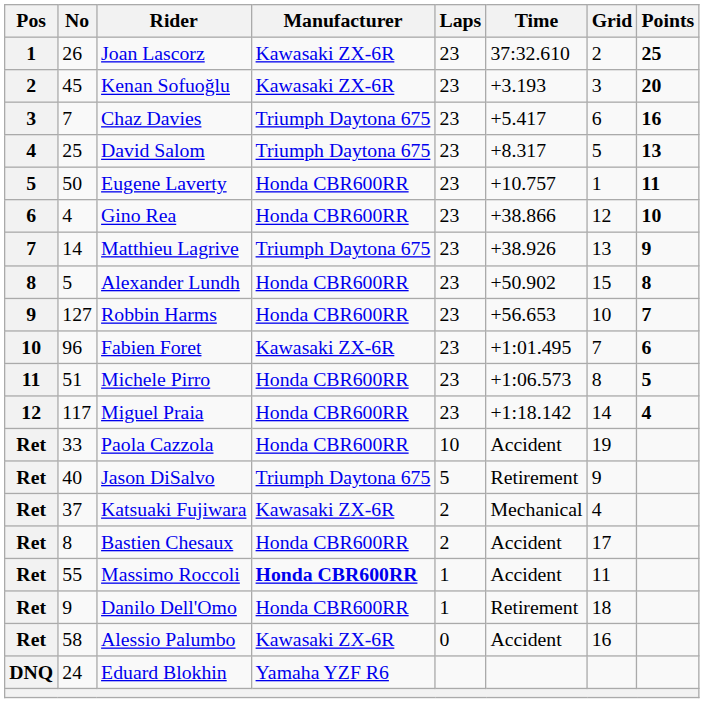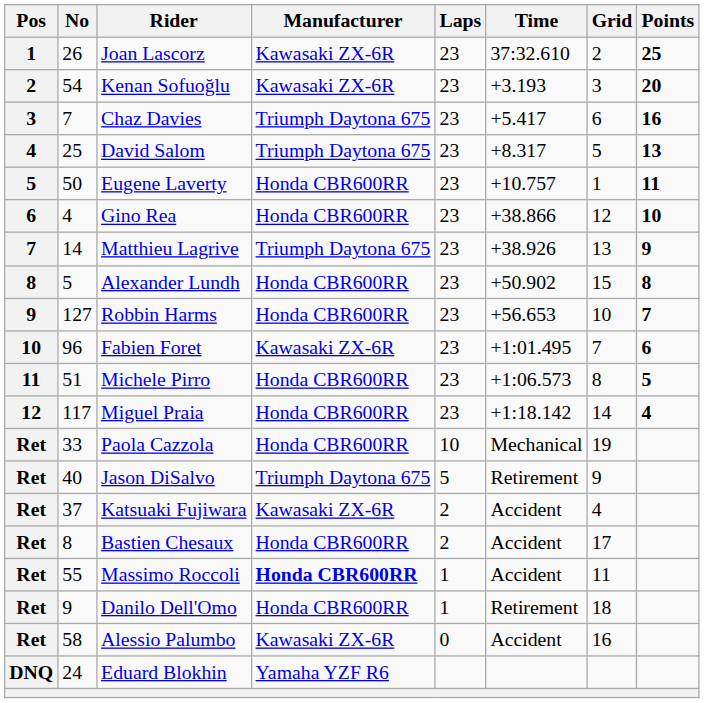Kenan Sofuoğlu | No: 45 -> 54
Paola Cazzola | Time: Accident -> Mechanical
Katsuaki Fujiwara | Time: Mechanical -> Accident
